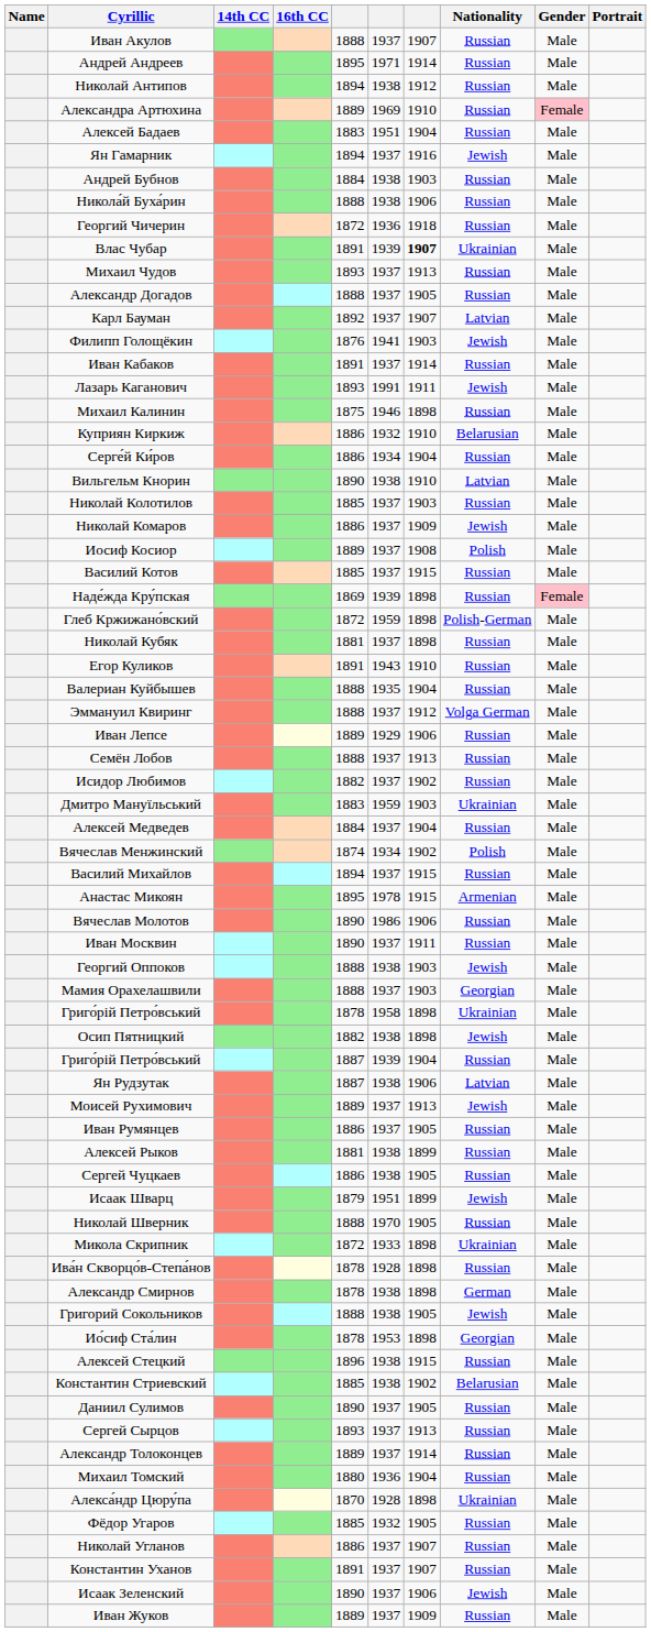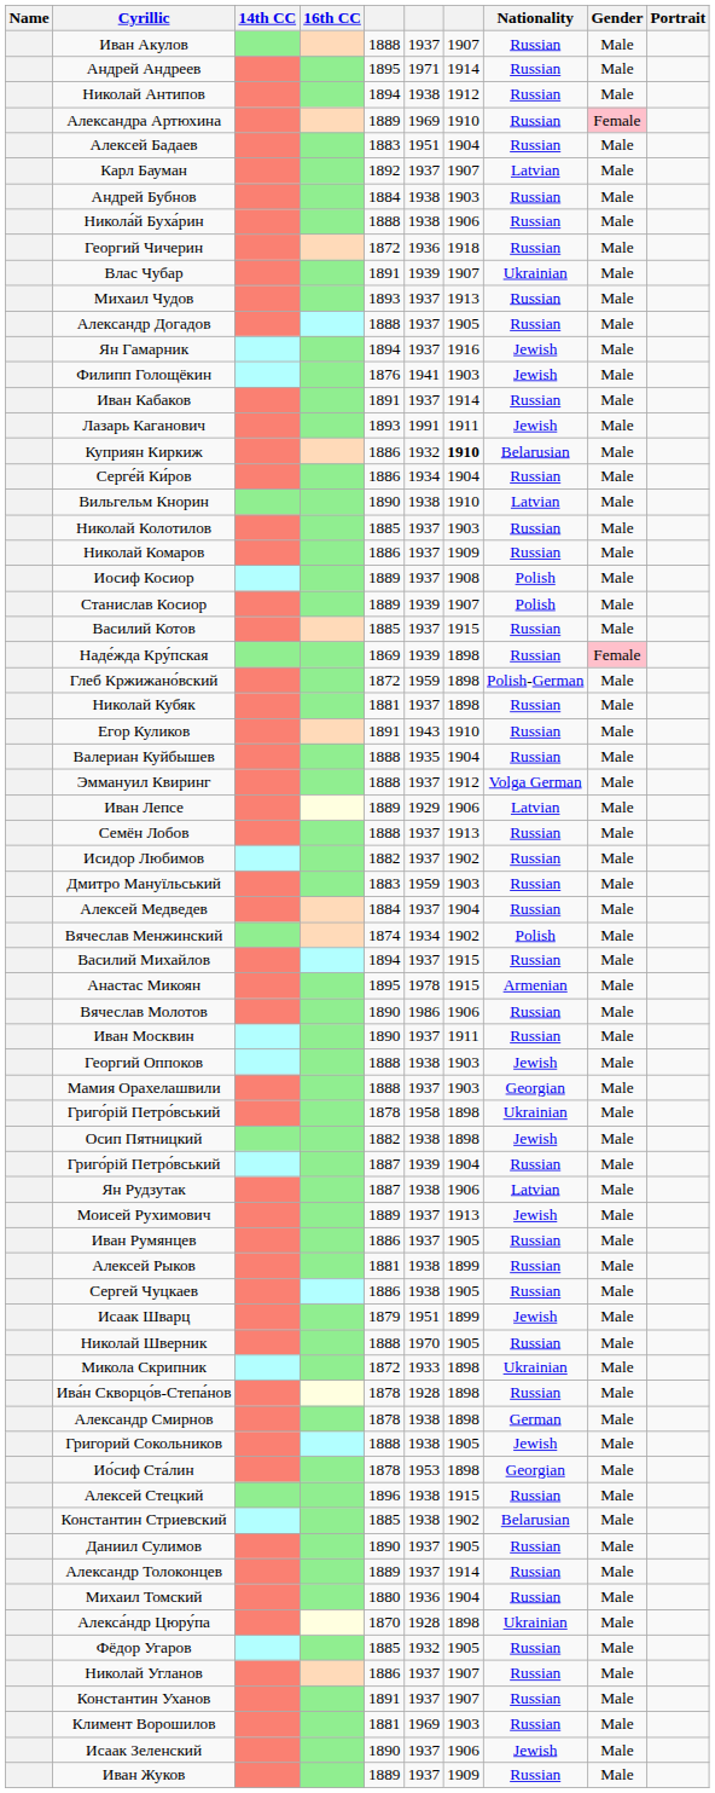rows swapped: Карл Бауман <-> Ян Гамарник
Влас Чубар | column 7: bold -> normal
- row: Михаил Калинин | 1875 | 1946 | 1898 | Russian | Male
Куприян Киркиж | column 7: normal -> bold
Николай Комаров | Nationality: Jewish -> Russian
+ row: Станислав Косиор | 1889 | 1939 | 1907 | Polish | Male
Иван Лепсе | Nationality: Russian -> Latvian
Дмитро Мануїльський | Nationality: Ukrainian -> Russian
- row: Сергей Сырцов | 1893 | 1937 | 1913 | Russian | Male
+ row: Климент Ворошилов | 1881 | 1969 | 1903 | Russian | Male
